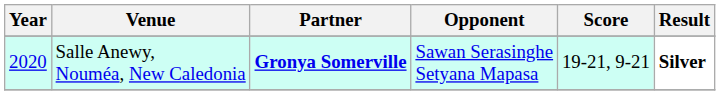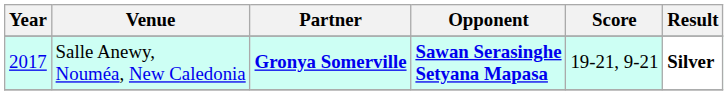Salle Anewy, Nouméa, New Caledonia | Year: 2020 -> 2017
Salle Anewy, Nouméa, New Caledonia | Opponent: normal -> bold
